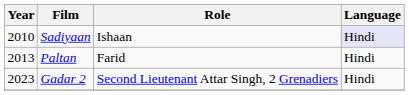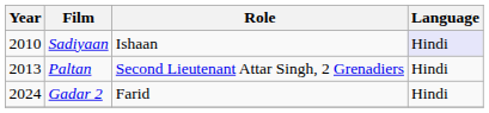Paltan | Role: Farid -> Second Lieutenant Attar Singh, 2 Grenadiers
Gadar 2 | Year: 2023 -> 2024
Gadar 2 | Role: Second Lieutenant Attar Singh, 2 Grenadiers -> Farid
